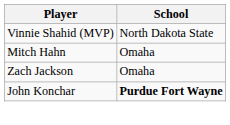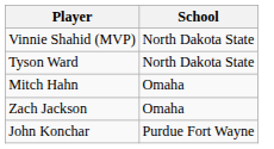+ row: Tyson Ward | North Dakota State
John Konchar | School: bold -> normal
